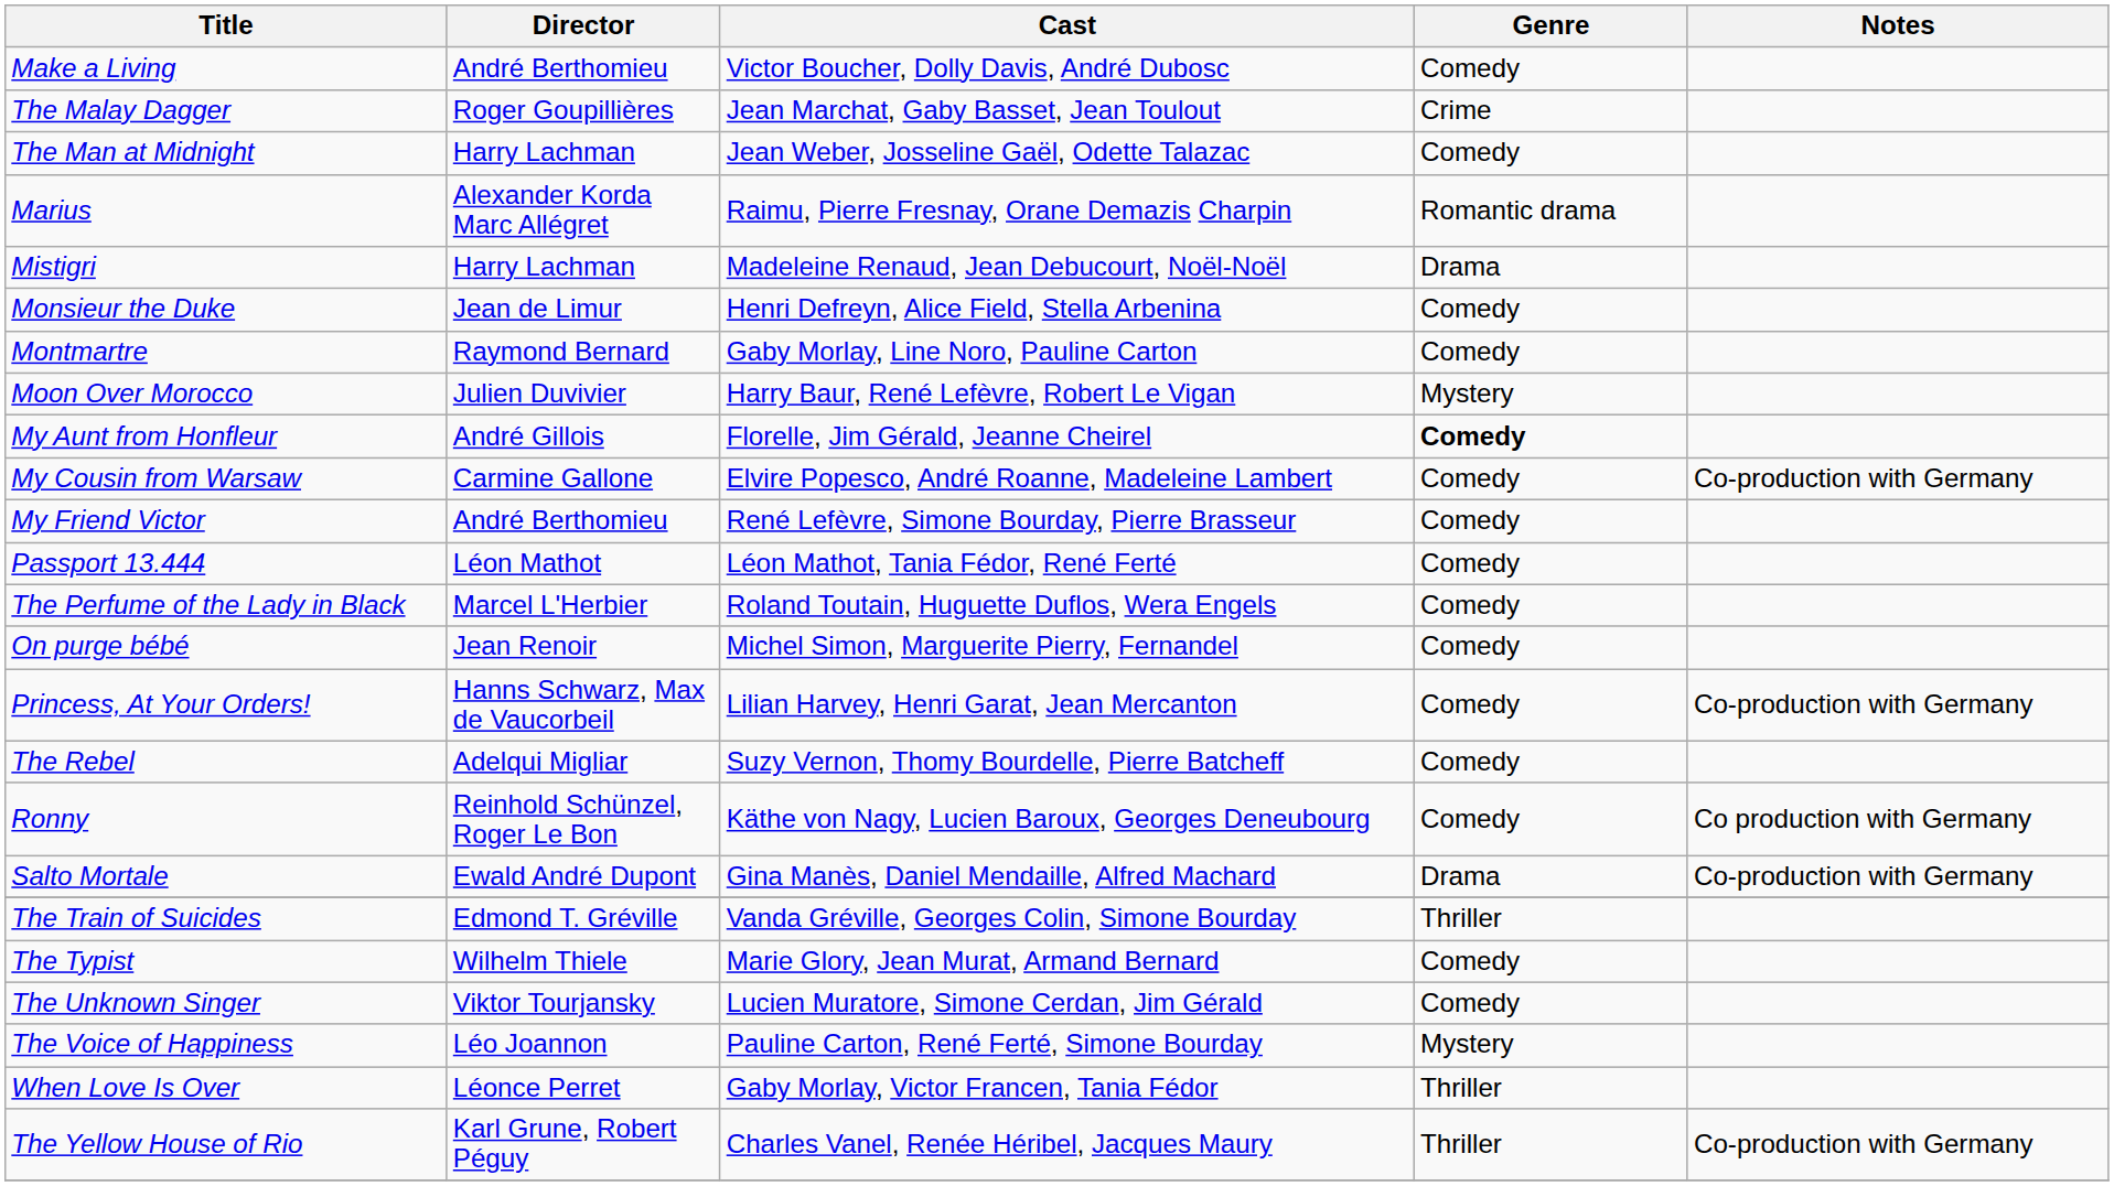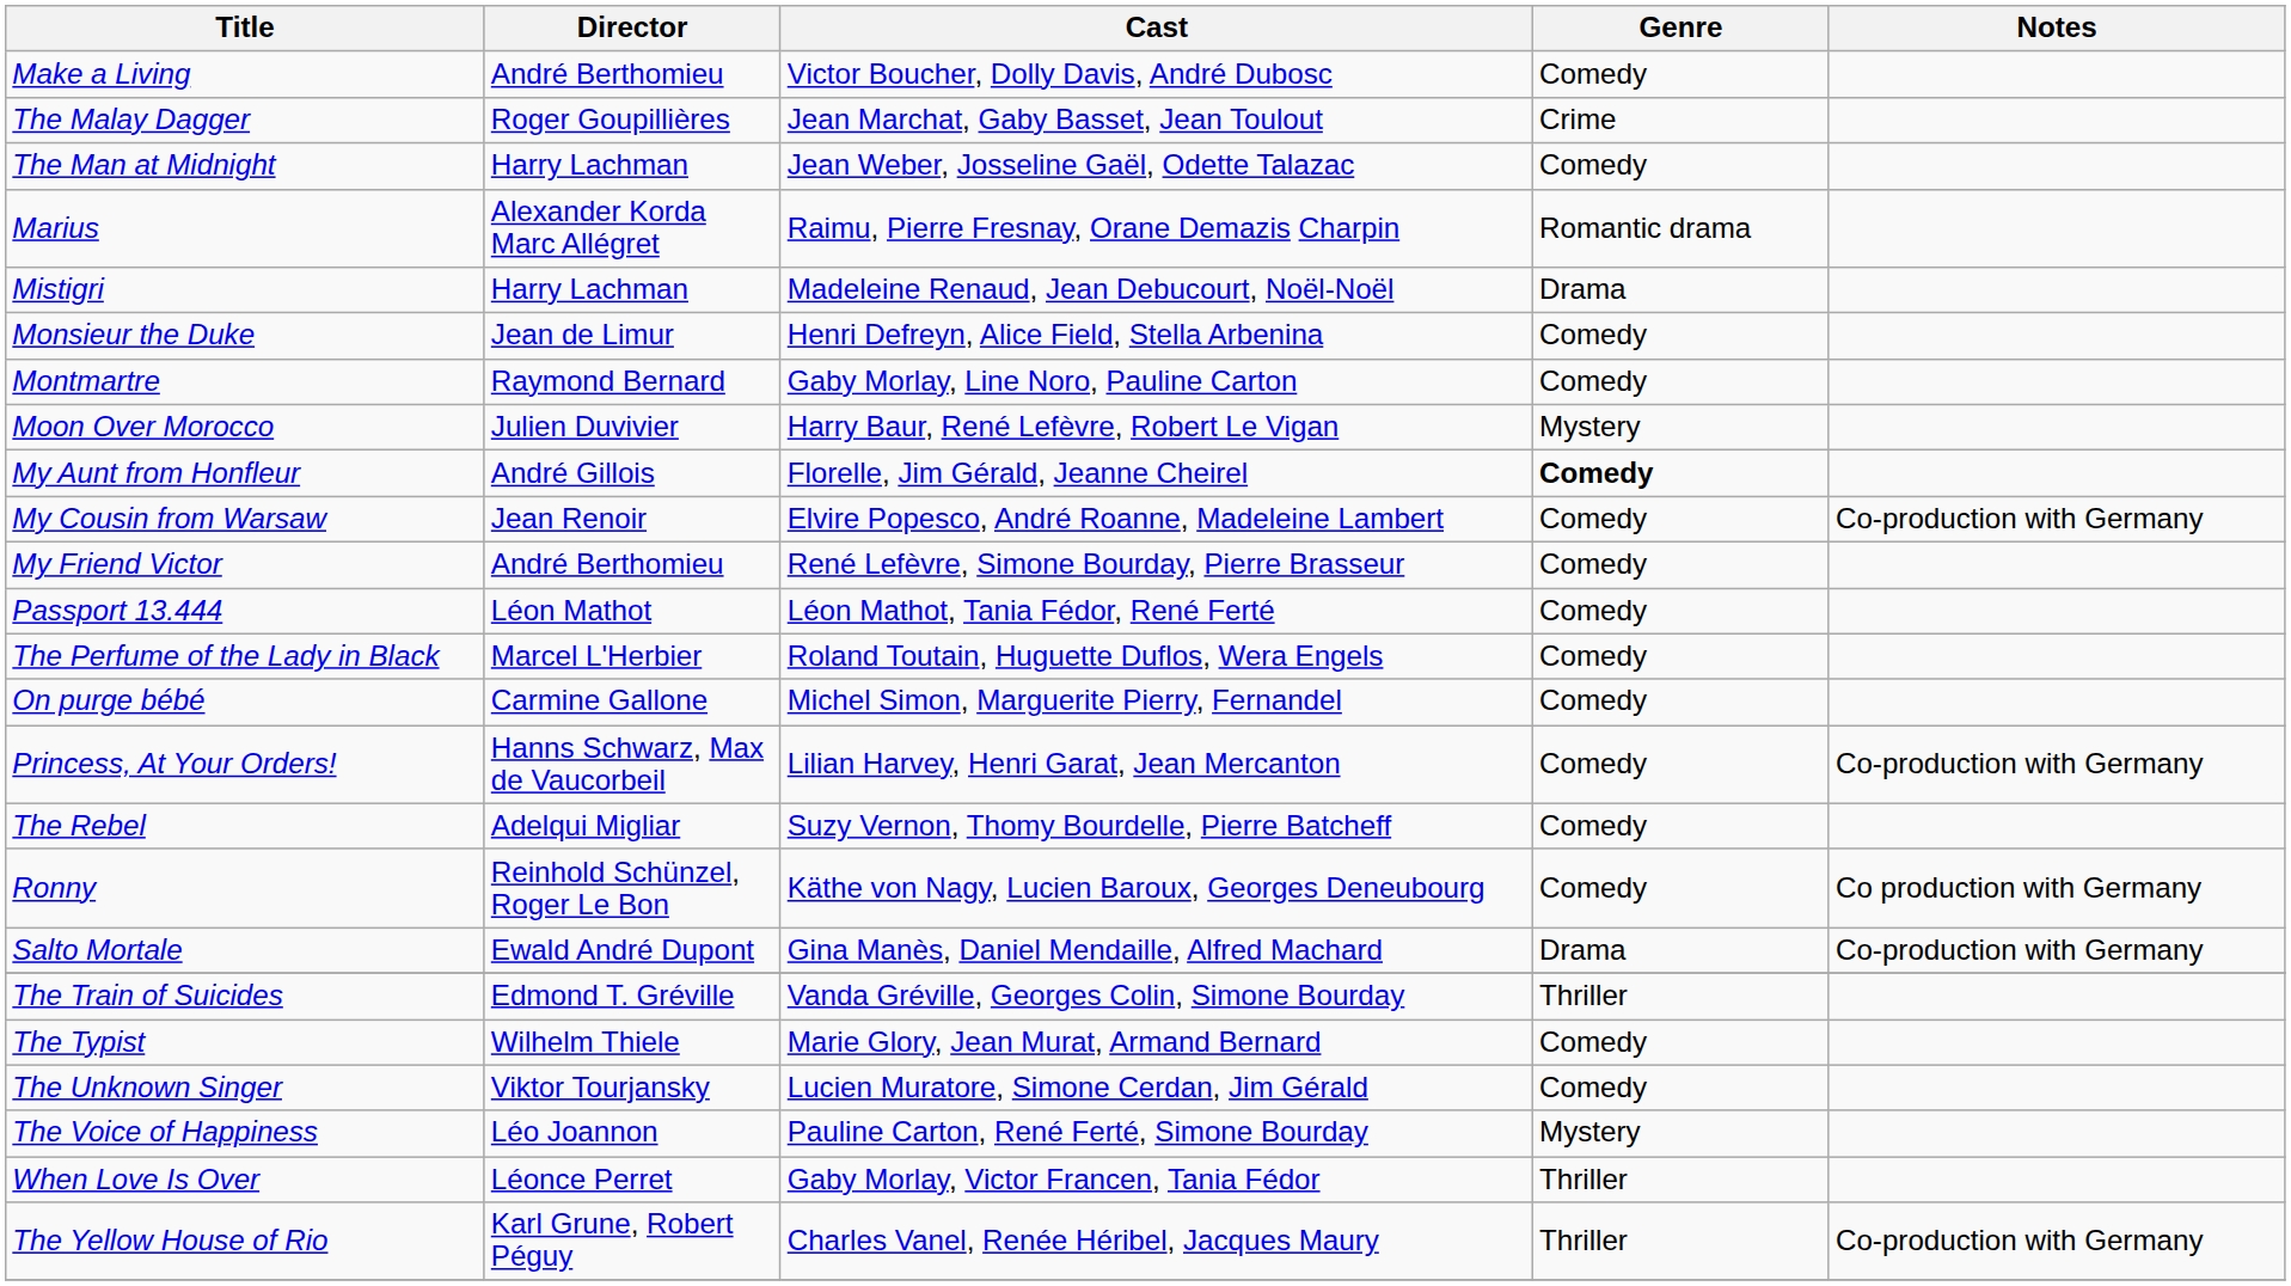My Cousin from Warsaw | Director: Carmine Gallone -> Jean Renoir
On purge bébé | Director: Jean Renoir -> Carmine Gallone
